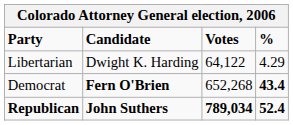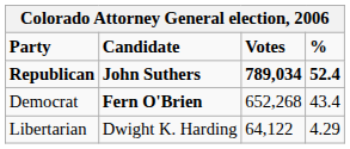rows swapped: Republican <-> Libertarian
Democrat | %: bold -> normal
